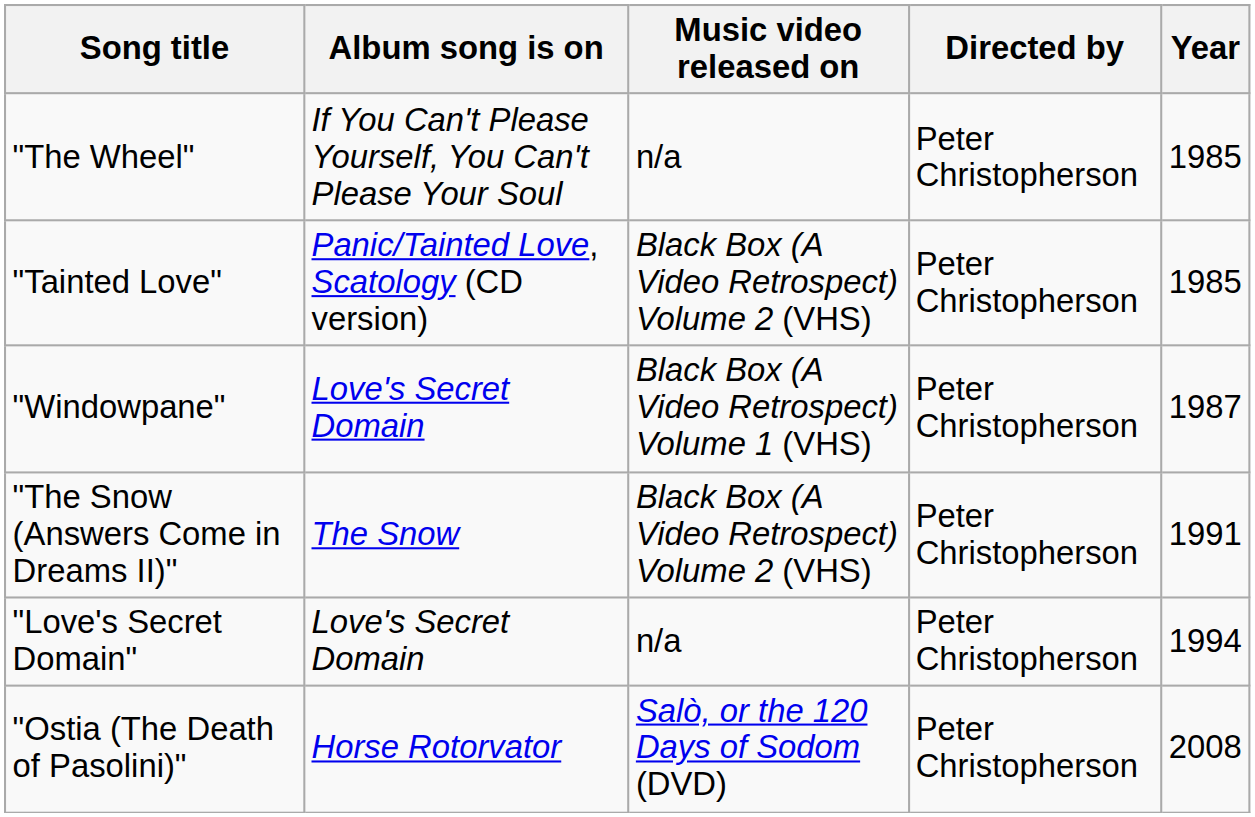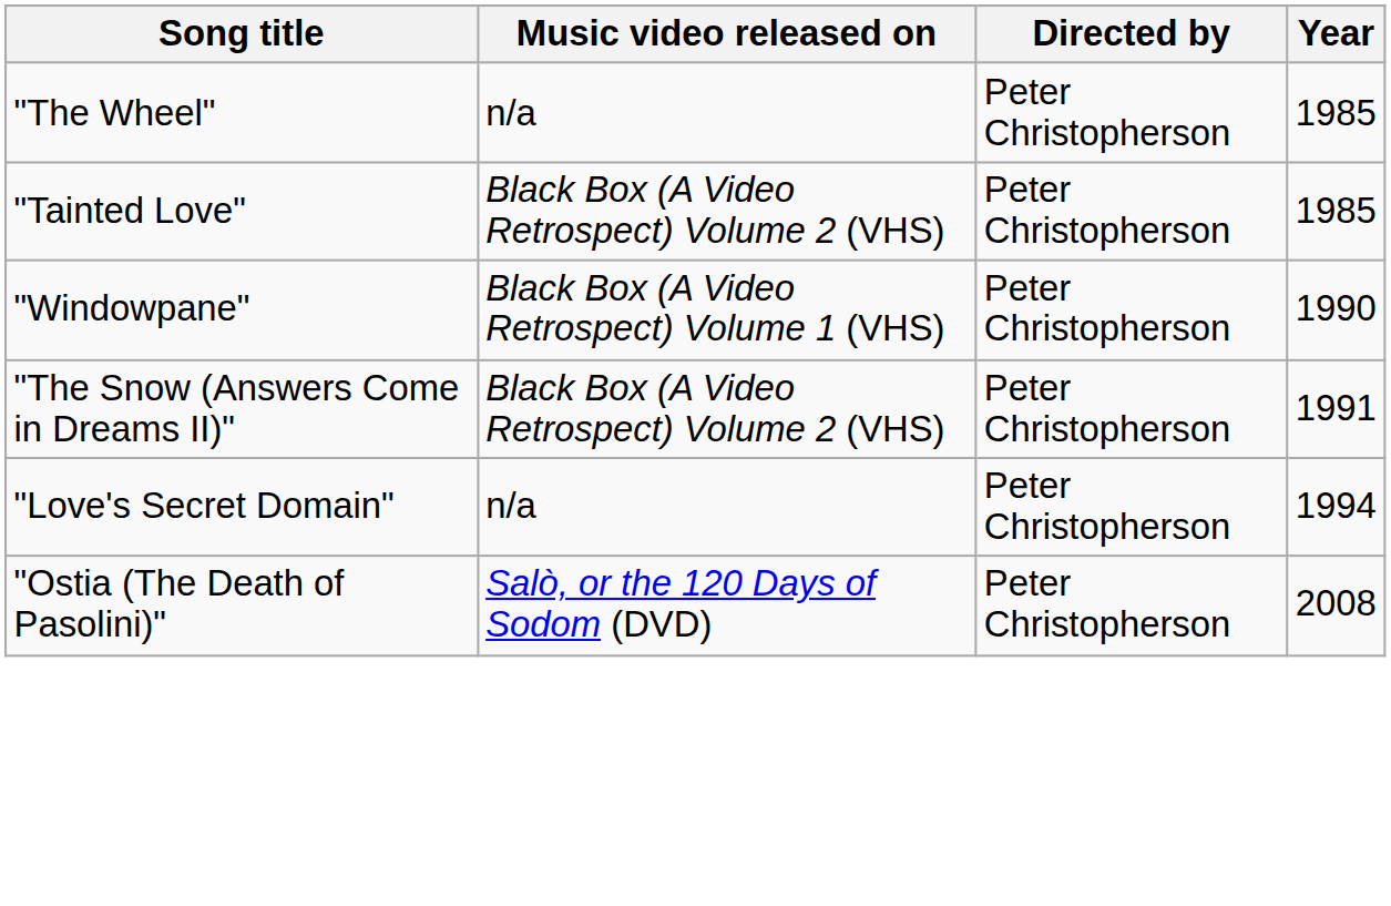- column: Album song is on | If You Can't Please Yourself, You Can't Please Your Soul | Panic/Tainted Love, Scatology (CD version) | Love's Secret Domain | The Snow | Love's Secret Domain | Horse Rotorvator
"Windowpane" | Year: 1987 -> 1990
